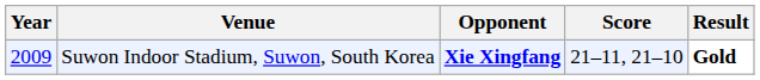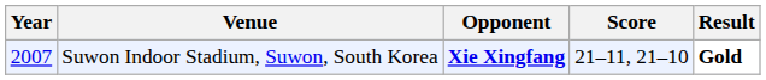Suwon Indoor Stadium, Suwon, South Korea | Year: 2009 -> 2007
